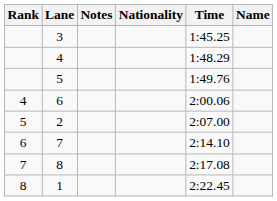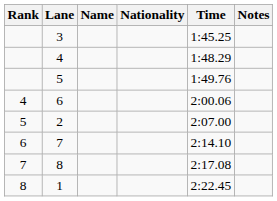columns swapped: Name <-> Notes
